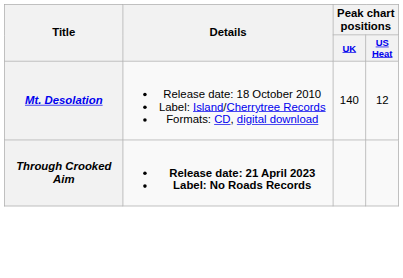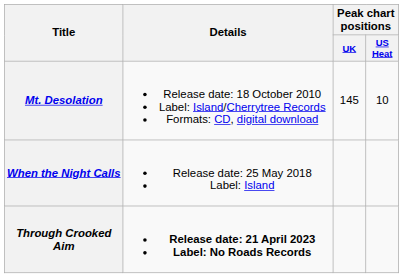Mt. Desolation | Peak chart positions / UK: 140 -> 145
Mt. Desolation | Peak chart positions / US Heat: 12 -> 10
+ row: When the Night Calls | Release date: 25 May 2018 Label: Island
